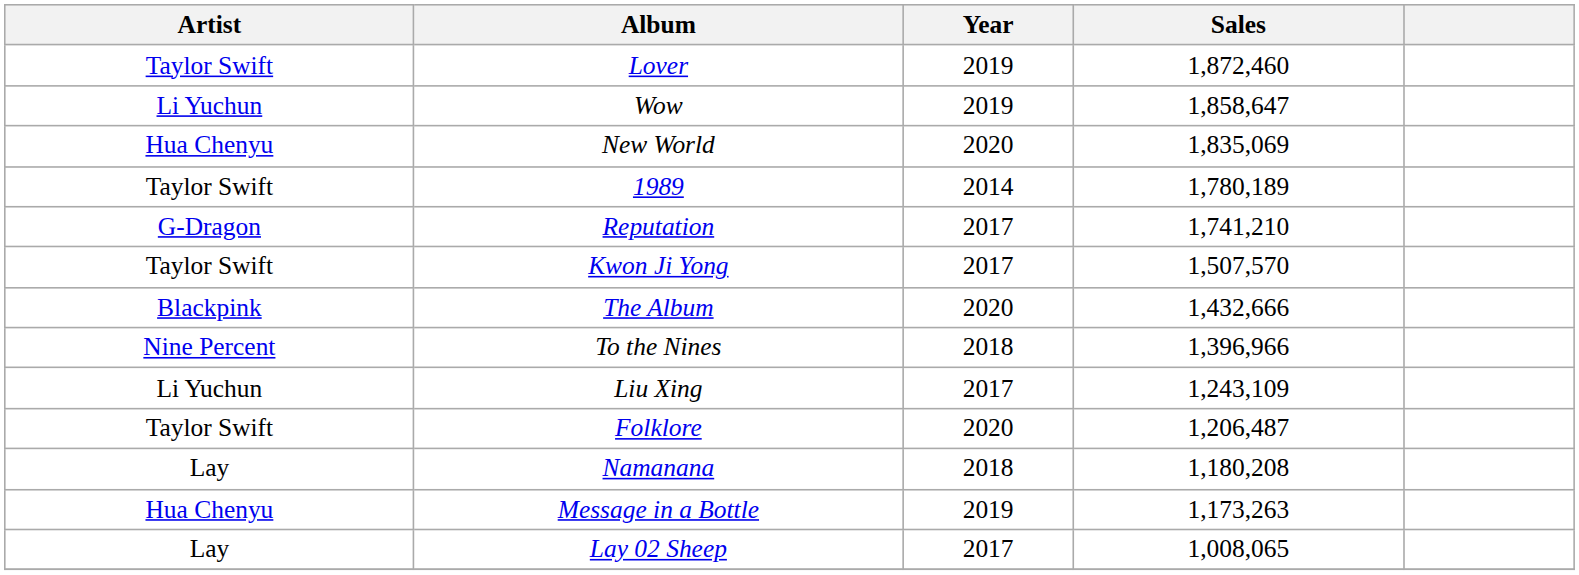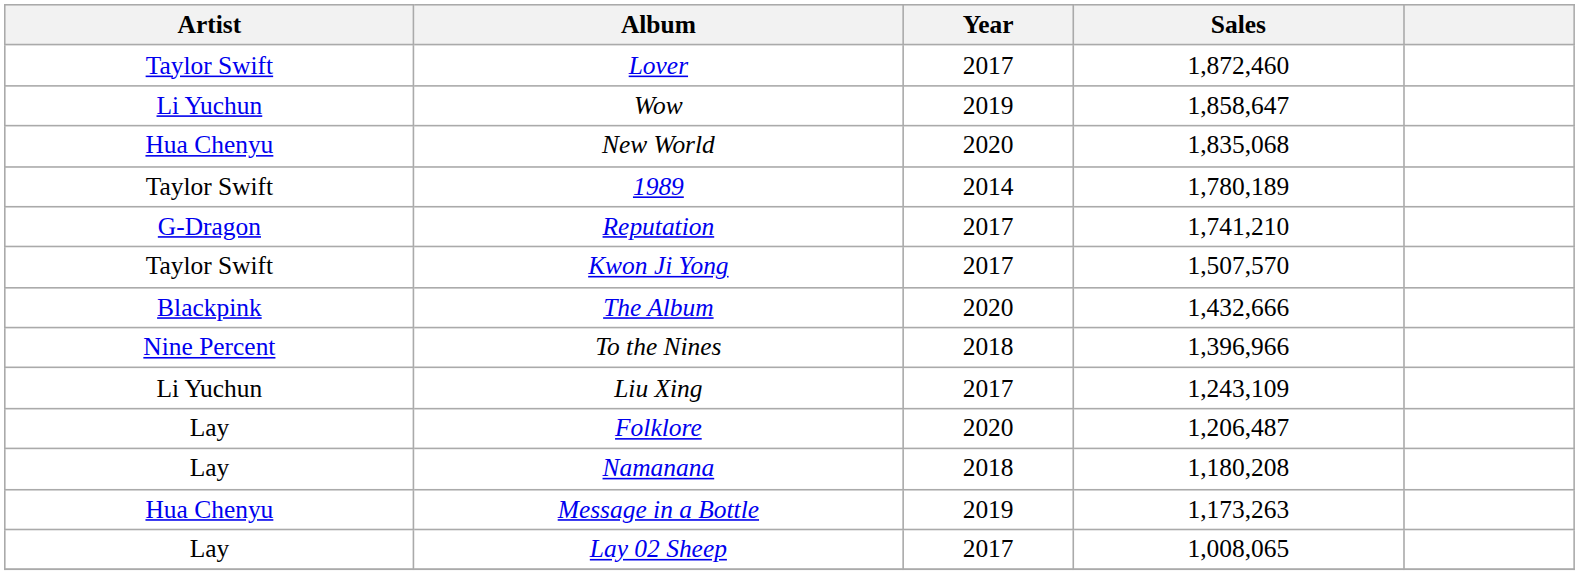Lover | Year: 2019 -> 2017
New World | Sales: 1,835,069 -> 1,835,068
Folklore | Artist: Taylor Swift -> Lay
